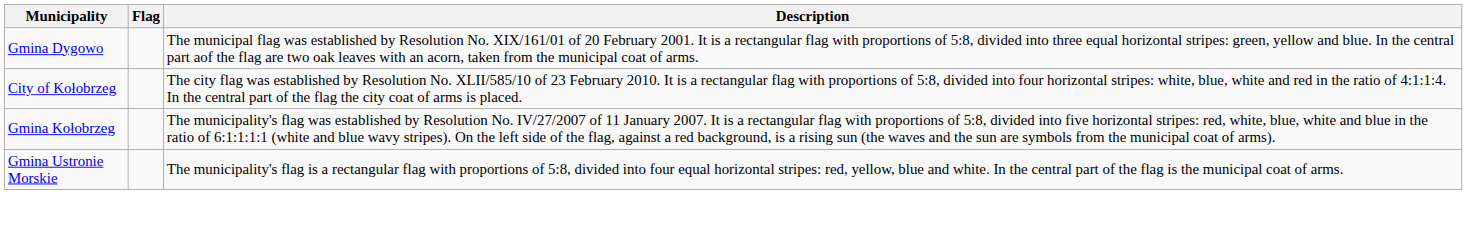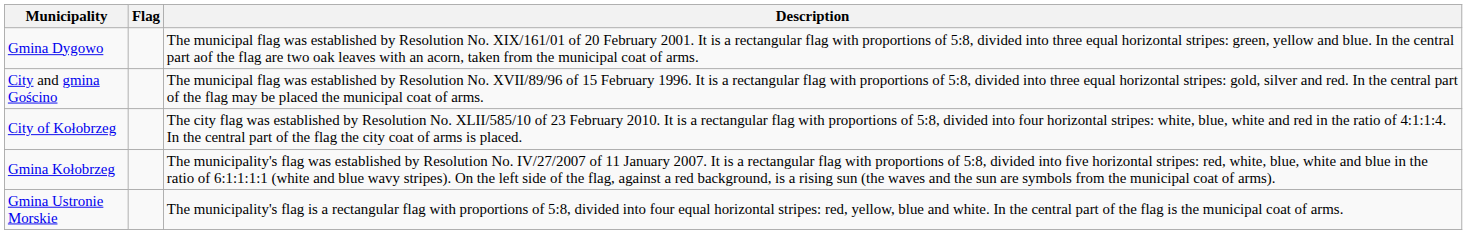+ row: City and gmina Gościno | The municipal flag was established by Resolution No. XVII/89/96 of 15 February 1996. It is a rectangular flag with proportions of 5:8, divided into three equal horizontal stripes: gold, silver and red. In the central part of the flag may be placed the municipal coat of arms.
